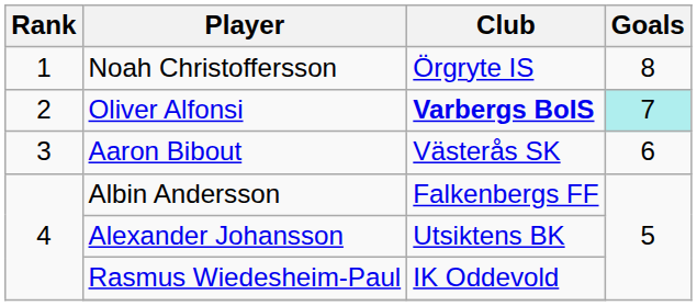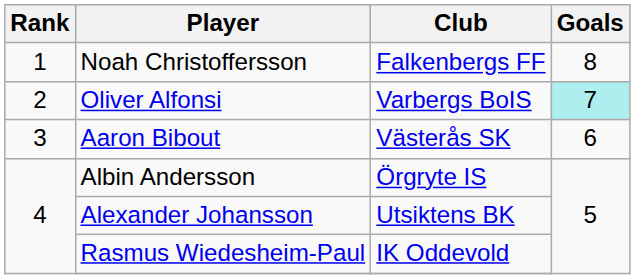Noah Christoffersson | Club: Örgryte IS -> Falkenbergs FF
Oliver Alfonsi | Club: bold -> normal
Albin Andersson | Club: Falkenbergs FF -> Örgryte IS
